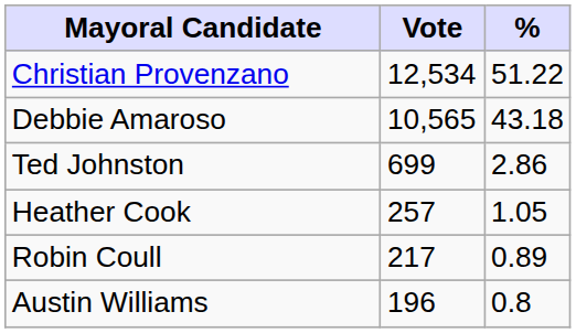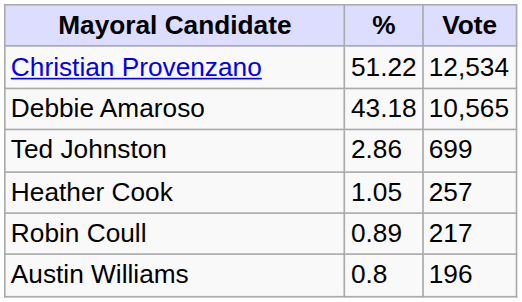columns swapped: Vote <-> %
